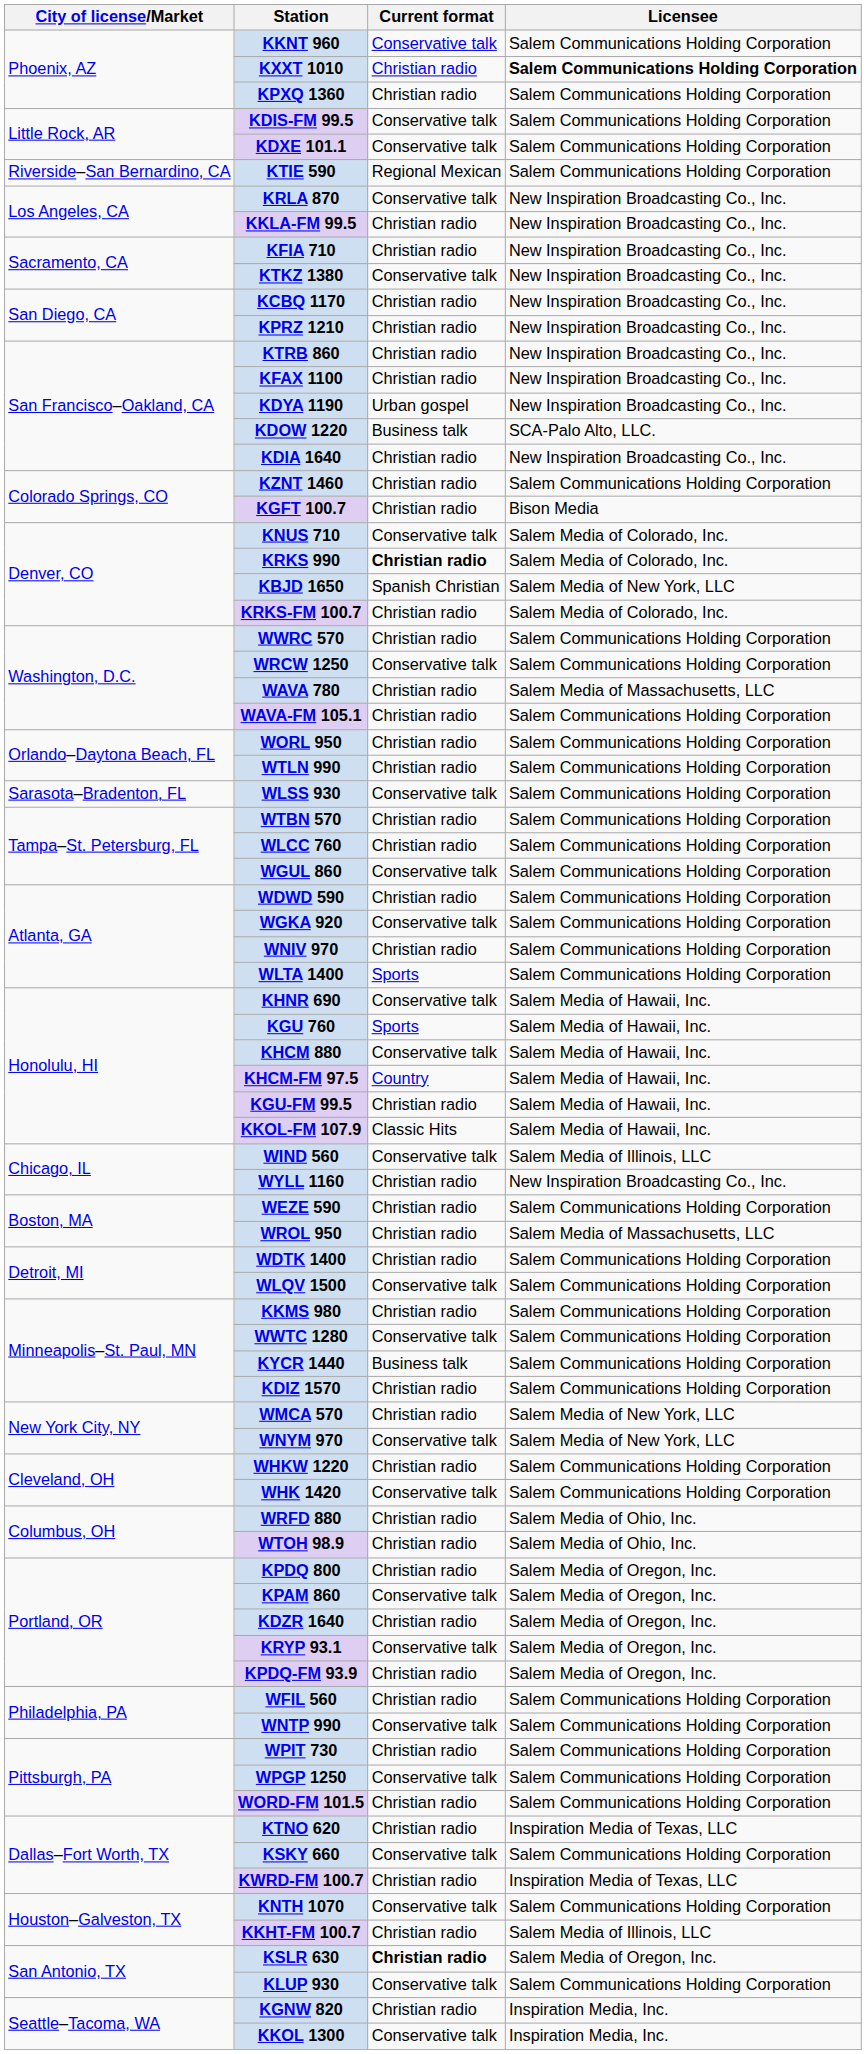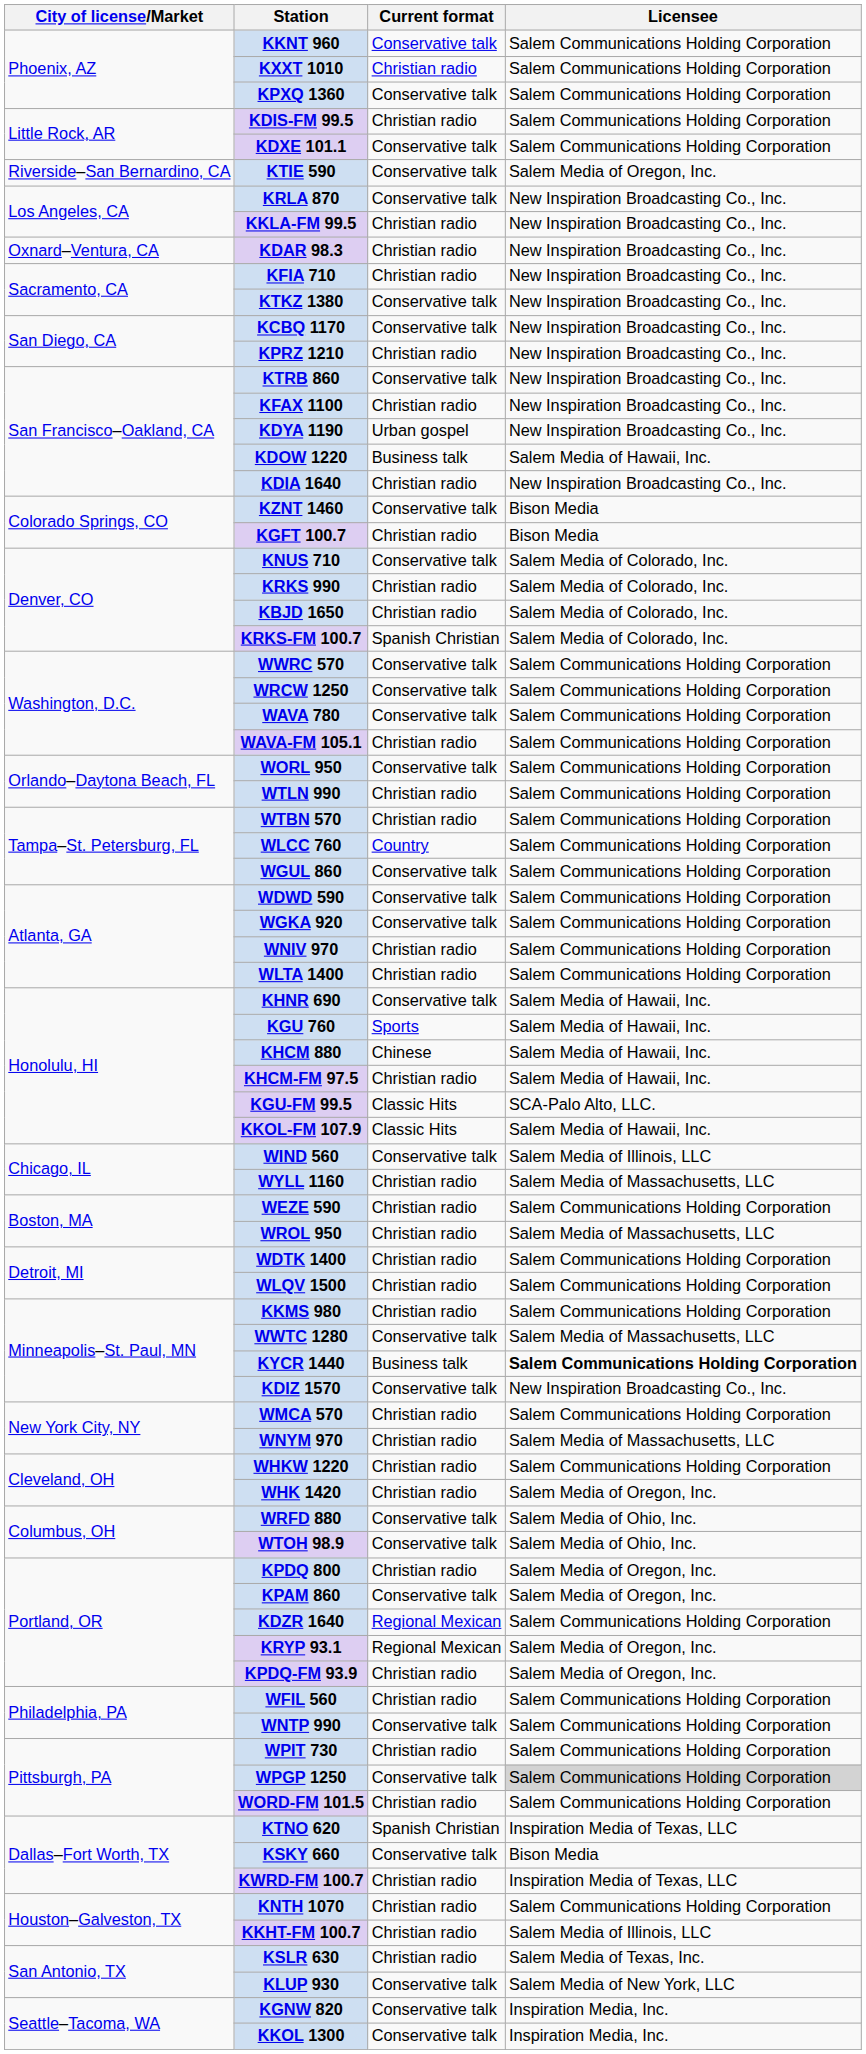KXXT 1010 | Licensee: bold -> normal
KPXQ 1360 | Current format: Christian radio -> Conservative talk
KDIS-FM 99.5 | Current format: Conservative talk -> Christian radio
KTIE 590 | Current format: Regional Mexican -> Conservative talk
KTIE 590 | Licensee: Salem Communications Holding Corporation -> Salem Media of Oregon, Inc.
+ row: Oxnard–Ventura, CA | KDAR 98.3 | Christian radio | New Inspiration Broadcasting Co., Inc.
KCBQ 1170 | Current format: Christian radio -> Conservative talk
KTRB 860 | Current format: Christian radio -> Conservative talk
KDOW 1220 | Licensee: SCA-Palo Alto, LLC. -> Salem Media of Hawaii, Inc.
KZNT 1460 | Current format: Christian radio -> Conservative talk
KZNT 1460 | Licensee: Salem Communications Holding Corporation -> Bison Media
KRKS 990 | Current format: bold -> normal
KBJD 1650 | Current format: Spanish Christian -> Christian radio
KBJD 1650 | Licensee: Salem Media of New York, LLC -> Salem Media of Colorado, Inc.
KRKS-FM 100.7 | Current format: Christian radio -> Spanish Christian
WWRC 570 | Current format: Christian radio -> Conservative talk
WAVA 780 | Current format: Christian radio -> Conservative talk
WAVA 780 | Licensee: Salem Media of Massachusetts, LLC -> Salem Communications Holding Corporation
WORL 950 | Current format: Christian radio -> Conservative talk
- row: Sarasota–Bradenton, FL | WLSS 930 | Conservative talk | Salem Communications Holding Corporation
WLCC 760 | Current format: Christian radio -> Country
WDWD 590 | Current format: Christian radio -> Conservative talk
WLTA 1400 | Current format: Sports -> Christian radio
KHCM 880 | Current format: Conservative talk -> Chinese
KHCM-FM 97.5 | Current format: Country -> Christian radio
KGU-FM 99.5 | Current format: Christian radio -> Classic Hits
KGU-FM 99.5 | Licensee: Salem Media of Hawaii, Inc. -> SCA-Palo Alto, LLC.
WYLL 1160 | Licensee: New Inspiration Broadcasting Co., Inc. -> Salem Media of Massachusetts, LLC
WLQV 1500 | Current format: Conservative talk -> Christian radio
WWTC 1280 | Licensee: Salem Communications Holding Corporation -> Salem Media of Massachusetts, LLC
KYCR 1440 | Licensee: normal -> bold
KDIZ 1570 | Current format: Christian radio -> Conservative talk
KDIZ 1570 | Licensee: Salem Communications Holding Corporation -> New Inspiration Broadcasting Co., Inc.
WMCA 570 | Licensee: Salem Media of New York, LLC -> Salem Communications Holding Corporation
WNYM 970 | Current format: Conservative talk -> Christian radio
WNYM 970 | Licensee: Salem Media of New York, LLC -> Salem Media of Massachusetts, LLC
WHK 1420 | Current format: Conservative talk -> Christian radio
WHK 1420 | Licensee: Salem Communications Holding Corporation -> Salem Media of Oregon, Inc.
WRFD 880 | Current format: Christian radio -> Conservative talk
WTOH 98.9 | Current format: Christian radio -> Conservative talk
KDZR 1640 | Current format: Christian radio -> Regional Mexican
KDZR 1640 | Licensee: Salem Media of Oregon, Inc. -> Salem Communications Holding Corporation
KRYP 93.1 | Current format: Conservative talk -> Regional Mexican
WPGP 1250 | Licensee: no background -> lightgrey background
KTNO 620 | Current format: Christian radio -> Spanish Christian
KSKY 660 | Licensee: Salem Communications Holding Corporation -> Bison Media
KNTH 1070 | Current format: Conservative talk -> Christian radio
KSLR 630 | Current format: bold -> normal
KSLR 630 | Licensee: Salem Media of Oregon, Inc. -> Salem Media of Texas, Inc.
KLUP 930 | Licensee: Salem Communications Holding Corporation -> Salem Media of New York, LLC
KGNW 820 | Current format: Christian radio -> Conservative talk
